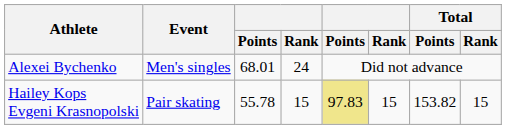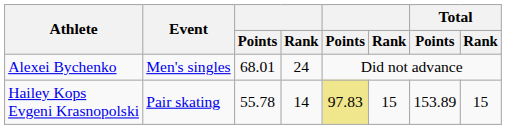Hailey Kops Evgeni Krasnopolski | column 4: 15 -> 14
Hailey Kops Evgeni Krasnopolski | Total / Points: 153.82 -> 153.89
